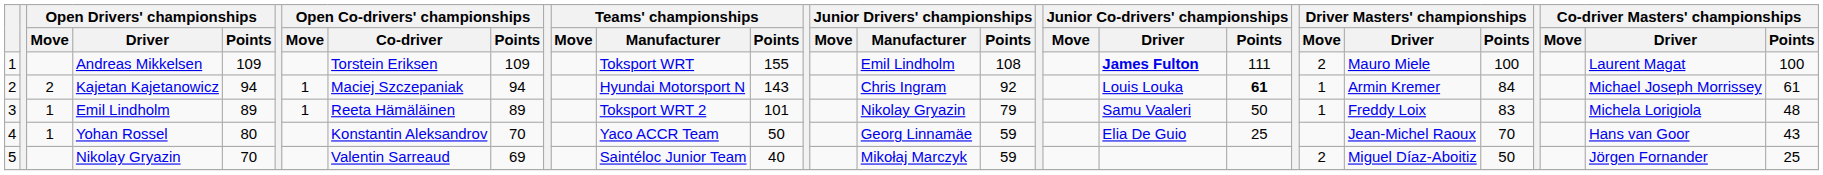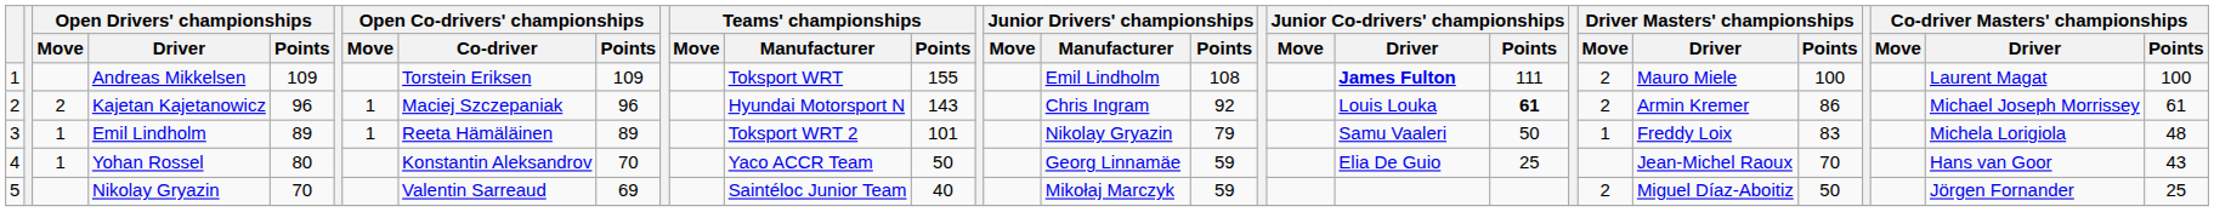Kajetan Kajetanowicz | Open Drivers' championships / Points: 94 -> 96
Kajetan Kajetanowicz | Open Co-drivers' championships / Points: 94 -> 96
Kajetan Kajetanowicz | Driver Masters' championships / Move: 1 -> 2
Kajetan Kajetanowicz | Driver Masters' championships / Points: 84 -> 86
